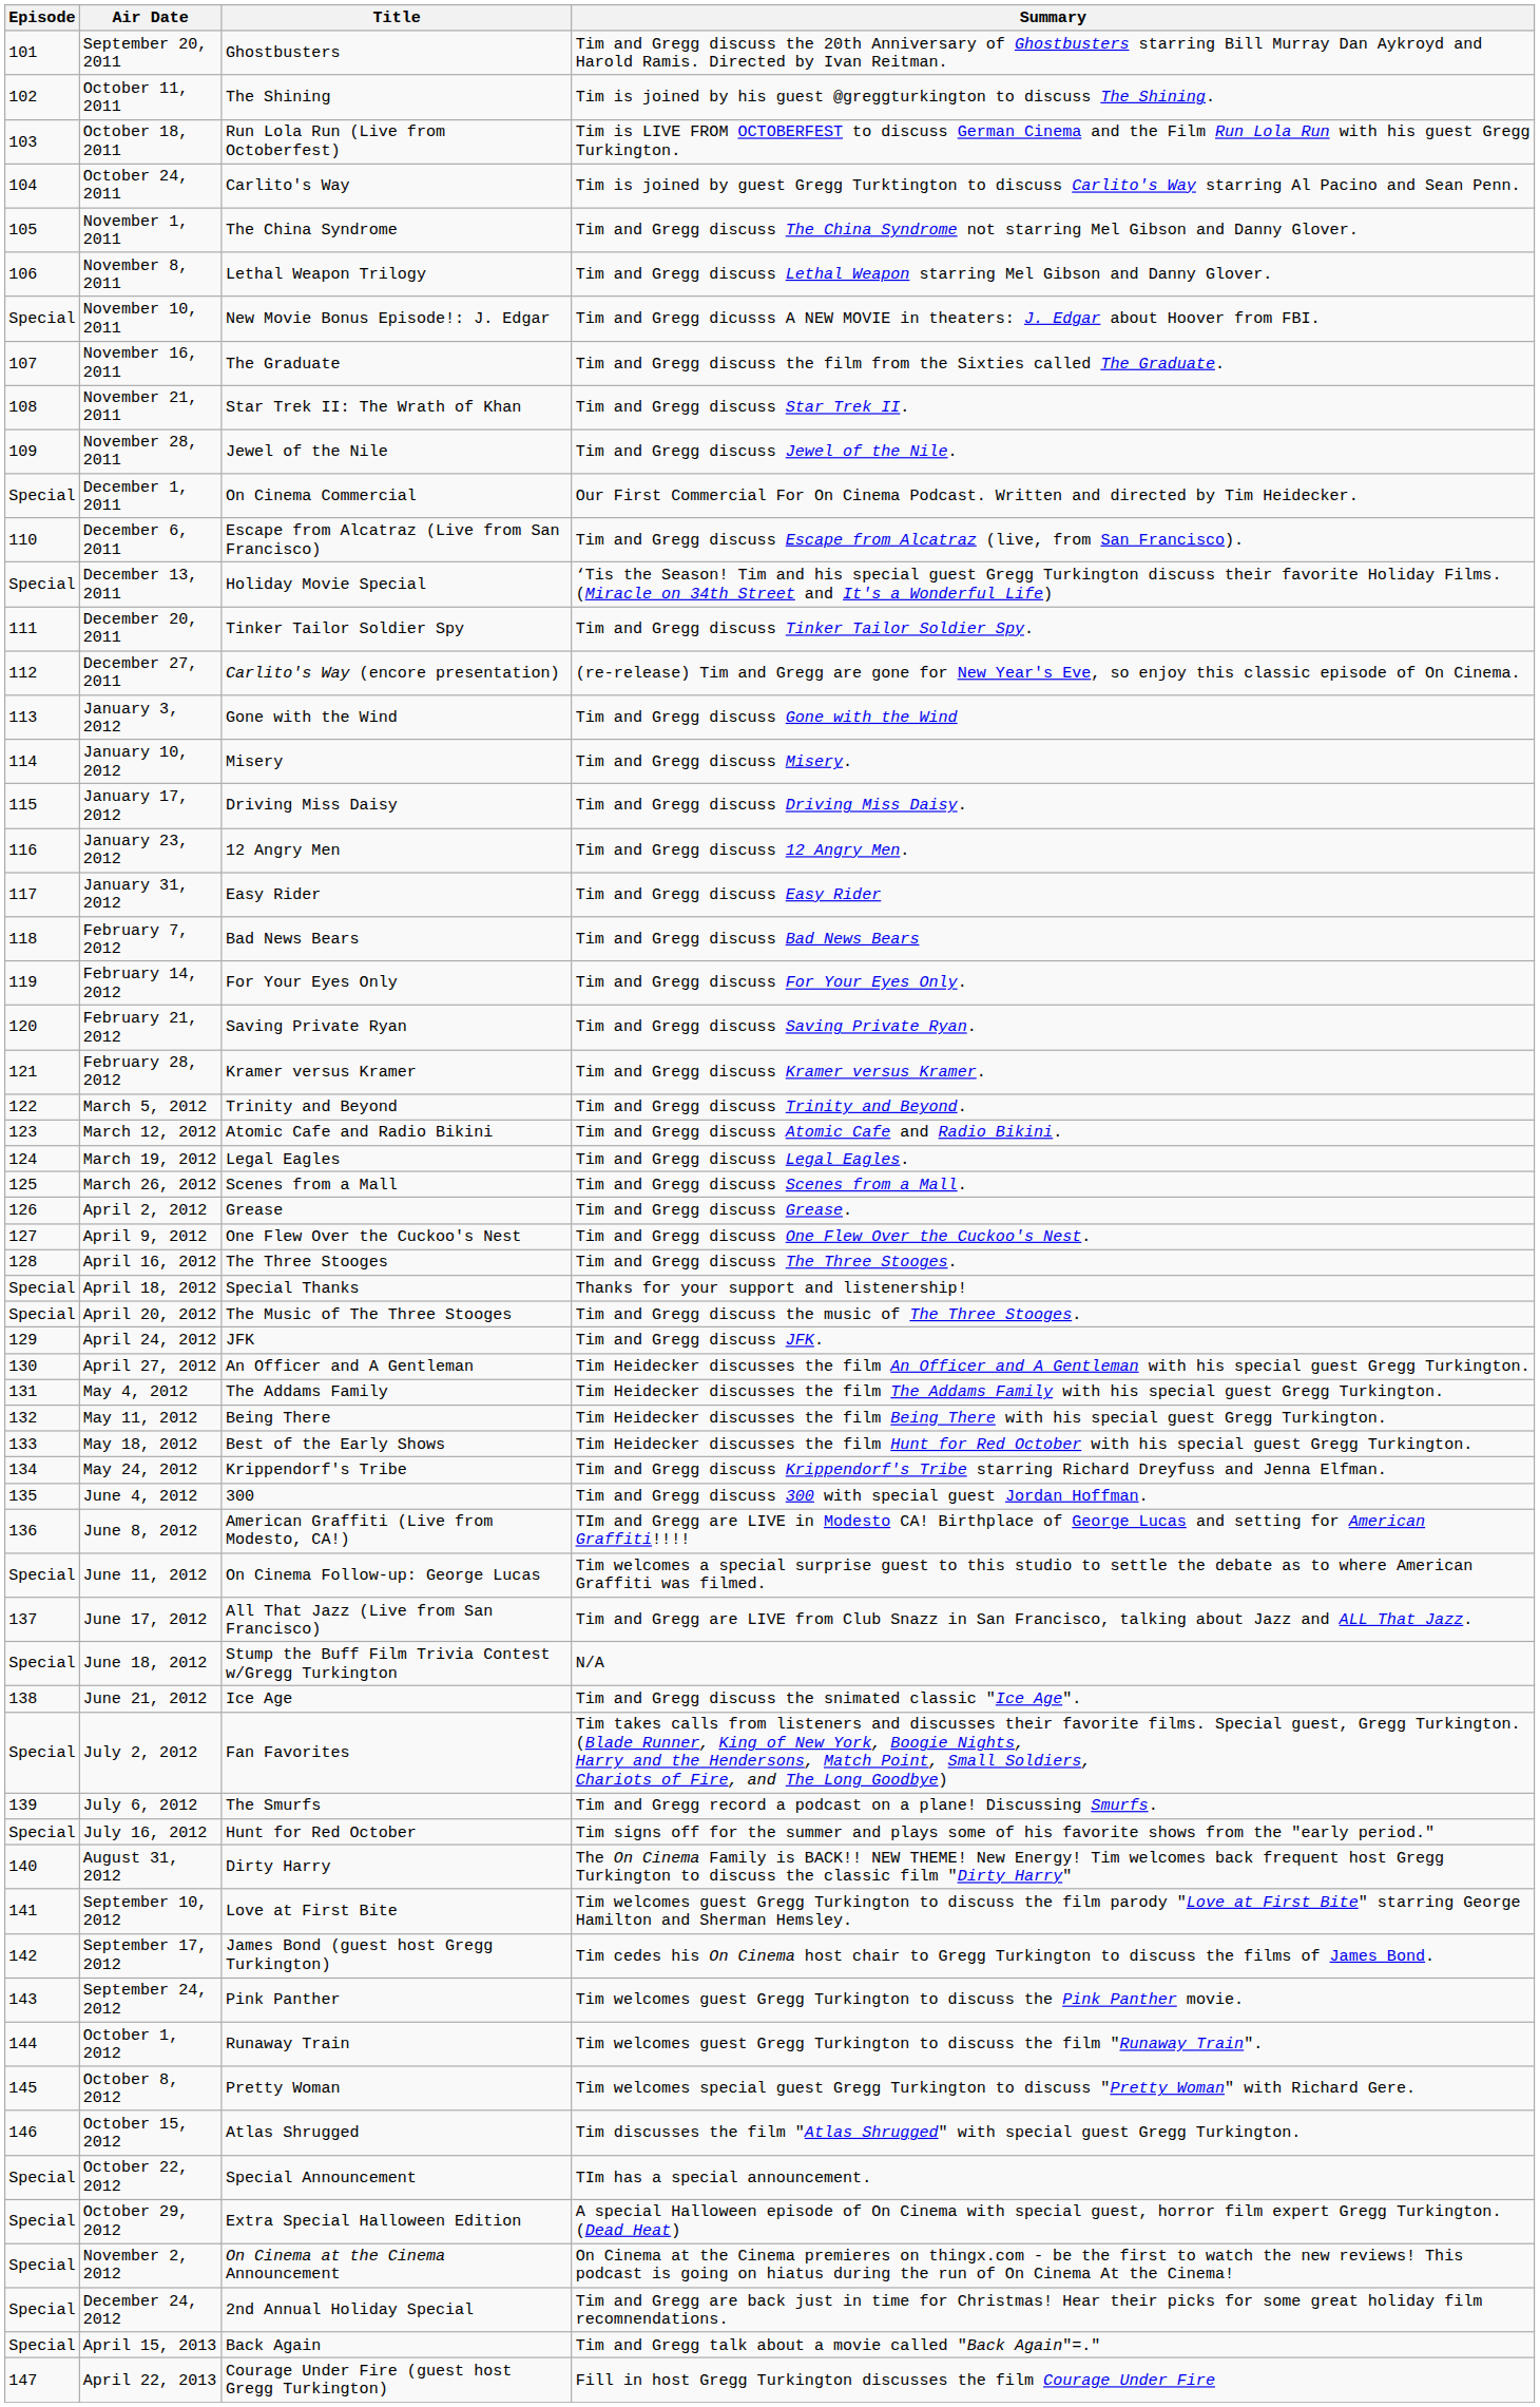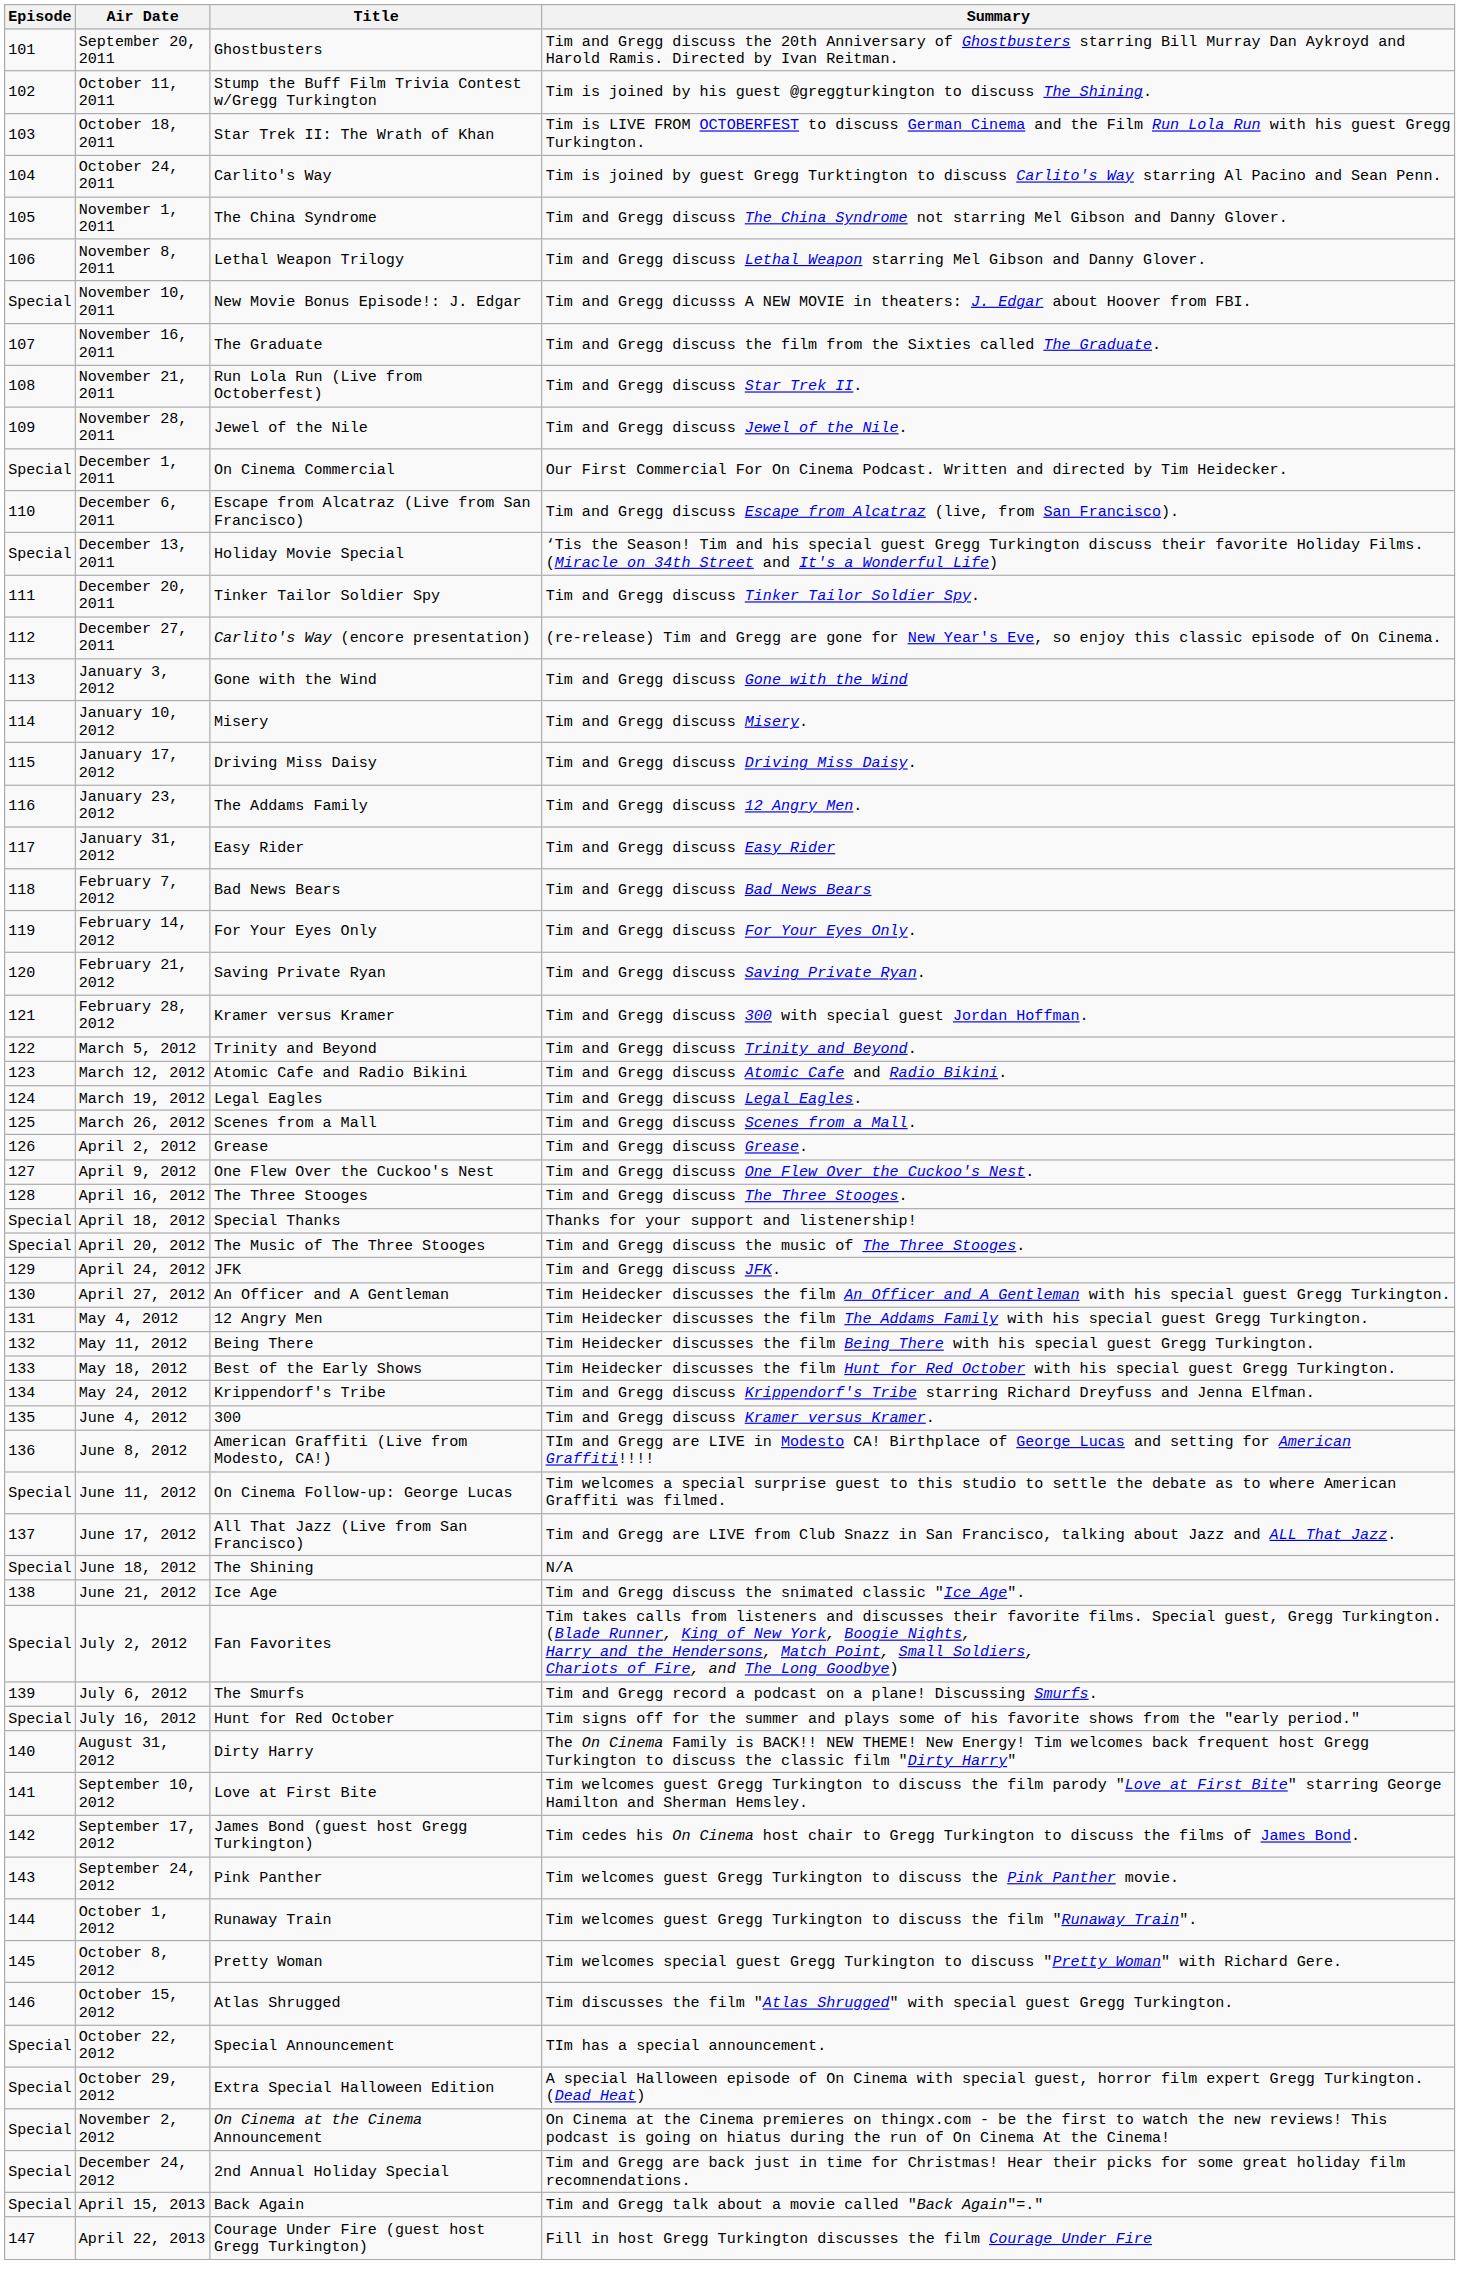October 11, 2011 | Title: The Shining -> Stump the Buff Film Trivia Contest w/Gregg Turkington
October 18, 2011 | Title: Run Lola Run (Live from Octoberfest) -> Star Trek II: The Wrath of Khan
November 21, 2011 | Title: Star Trek II: The Wrath of Khan -> Run Lola Run (Live from Octoberfest)
January 23, 2012 | Title: 12 Angry Men -> The Addams Family
February 28, 2012 | Summary: Tim and Gregg discuss Kramer versus Kramer. -> Tim and Gregg discuss 300 with special guest Jordan Hoffman.
May 4, 2012 | Title: The Addams Family -> 12 Angry Men
June 4, 2012 | Summary: Tim and Gregg discuss 300 with special guest Jordan Hoffman. -> Tim and Gregg discuss Kramer versus Kramer.
June 18, 2012 | Title: Stump the Buff Film Trivia Contest w/Gregg Turkington -> The Shining
